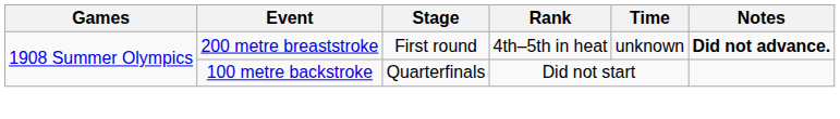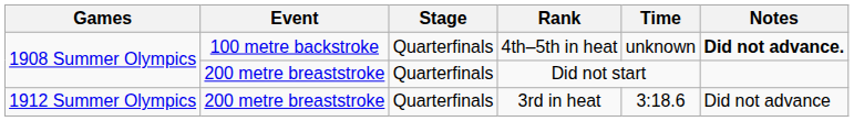4th–5th in heat | Event: 200 metre breaststroke -> 100 metre backstroke
4th–5th in heat | Stage: First round -> Quarterfinals
Did not start | Event: 100 metre backstroke -> 200 metre breaststroke
+ row: 1912 Summer Olympics | 200 metre breaststroke | Quarterfinals | 3rd in heat | 3:18.6 | Did not advance
